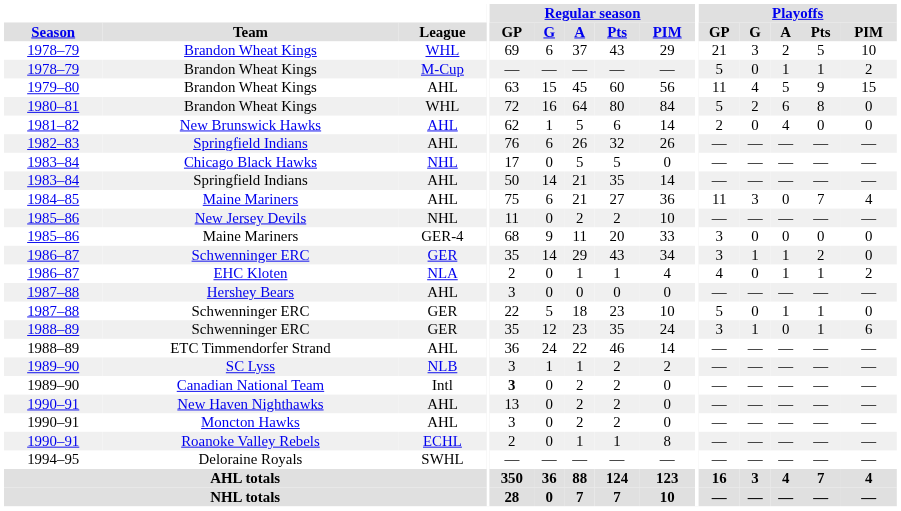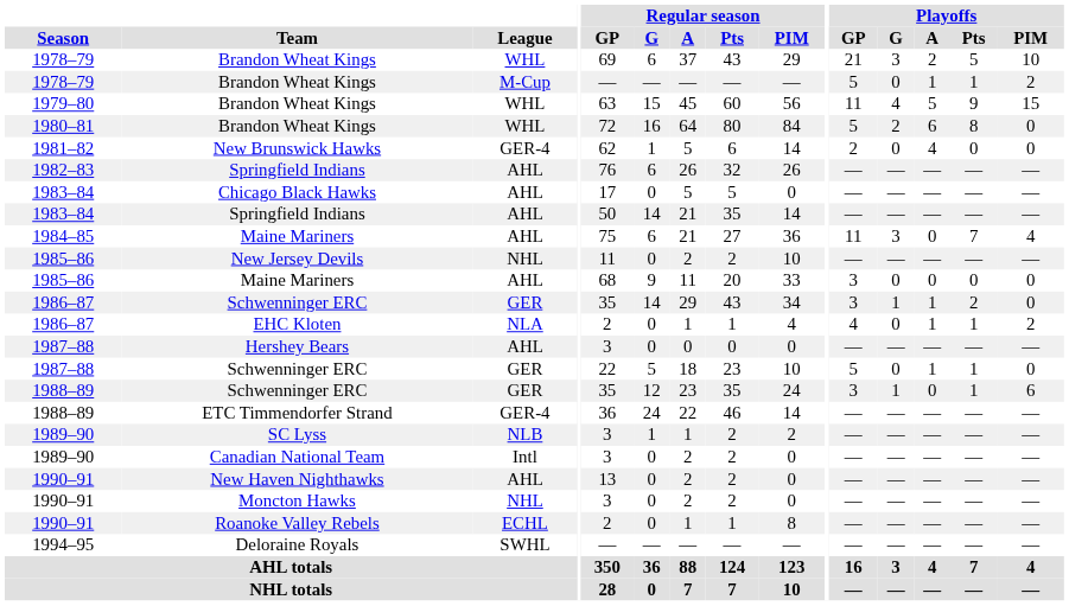1979–80 / Brandon Wheat Kings | League: AHL -> WHL
New Brunswick Hawks | League: AHL -> GER-4
Chicago Black Hawks | League: NHL -> AHL
1985–86 / Maine Mariners | League: GER-4 -> AHL
ETC Timmendorfer Strand | League: AHL -> GER-4
Canadian National Team | Regular season / GP: bold -> normal
Moncton Hawks | League: AHL -> NHL
